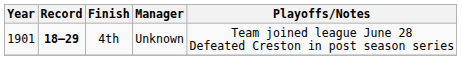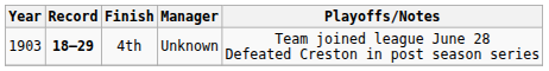4th | Year: 1901 -> 1903
